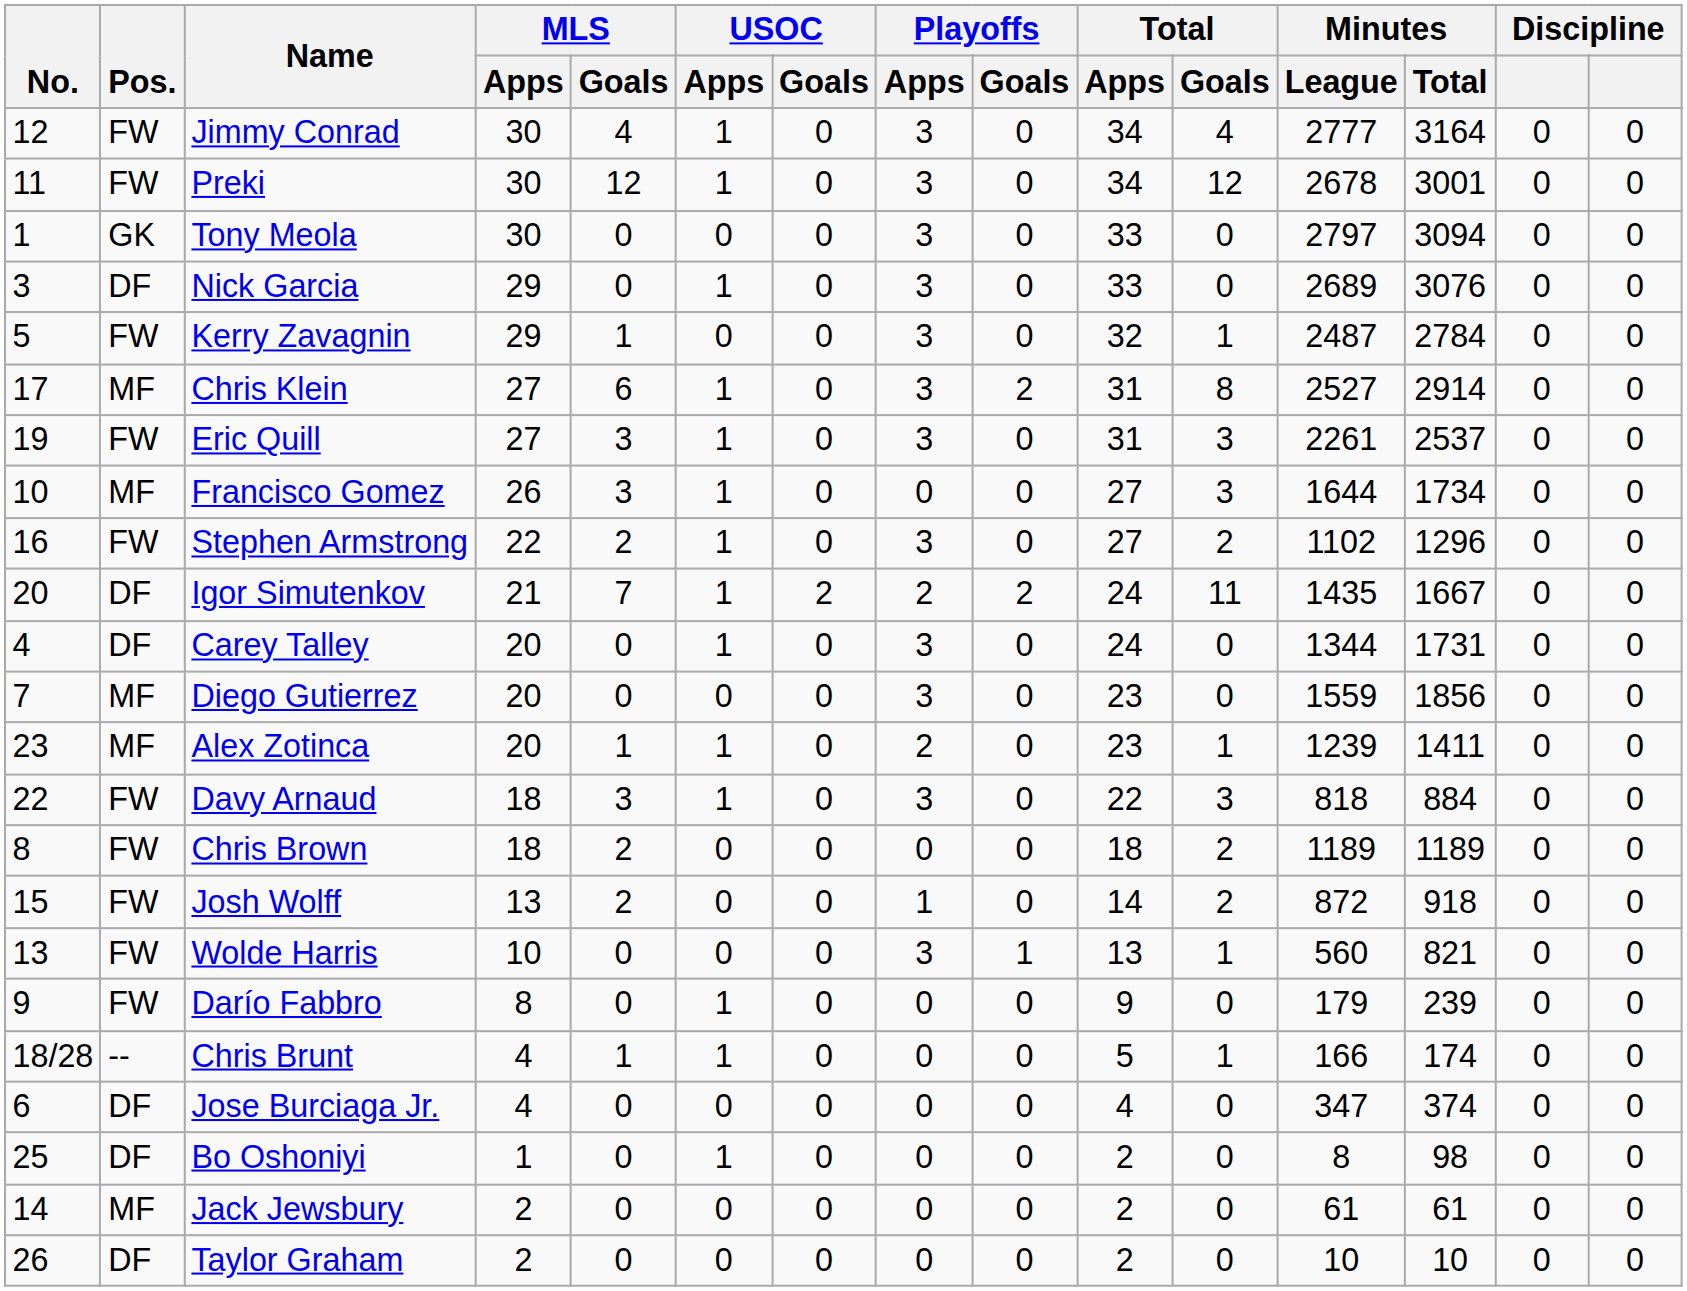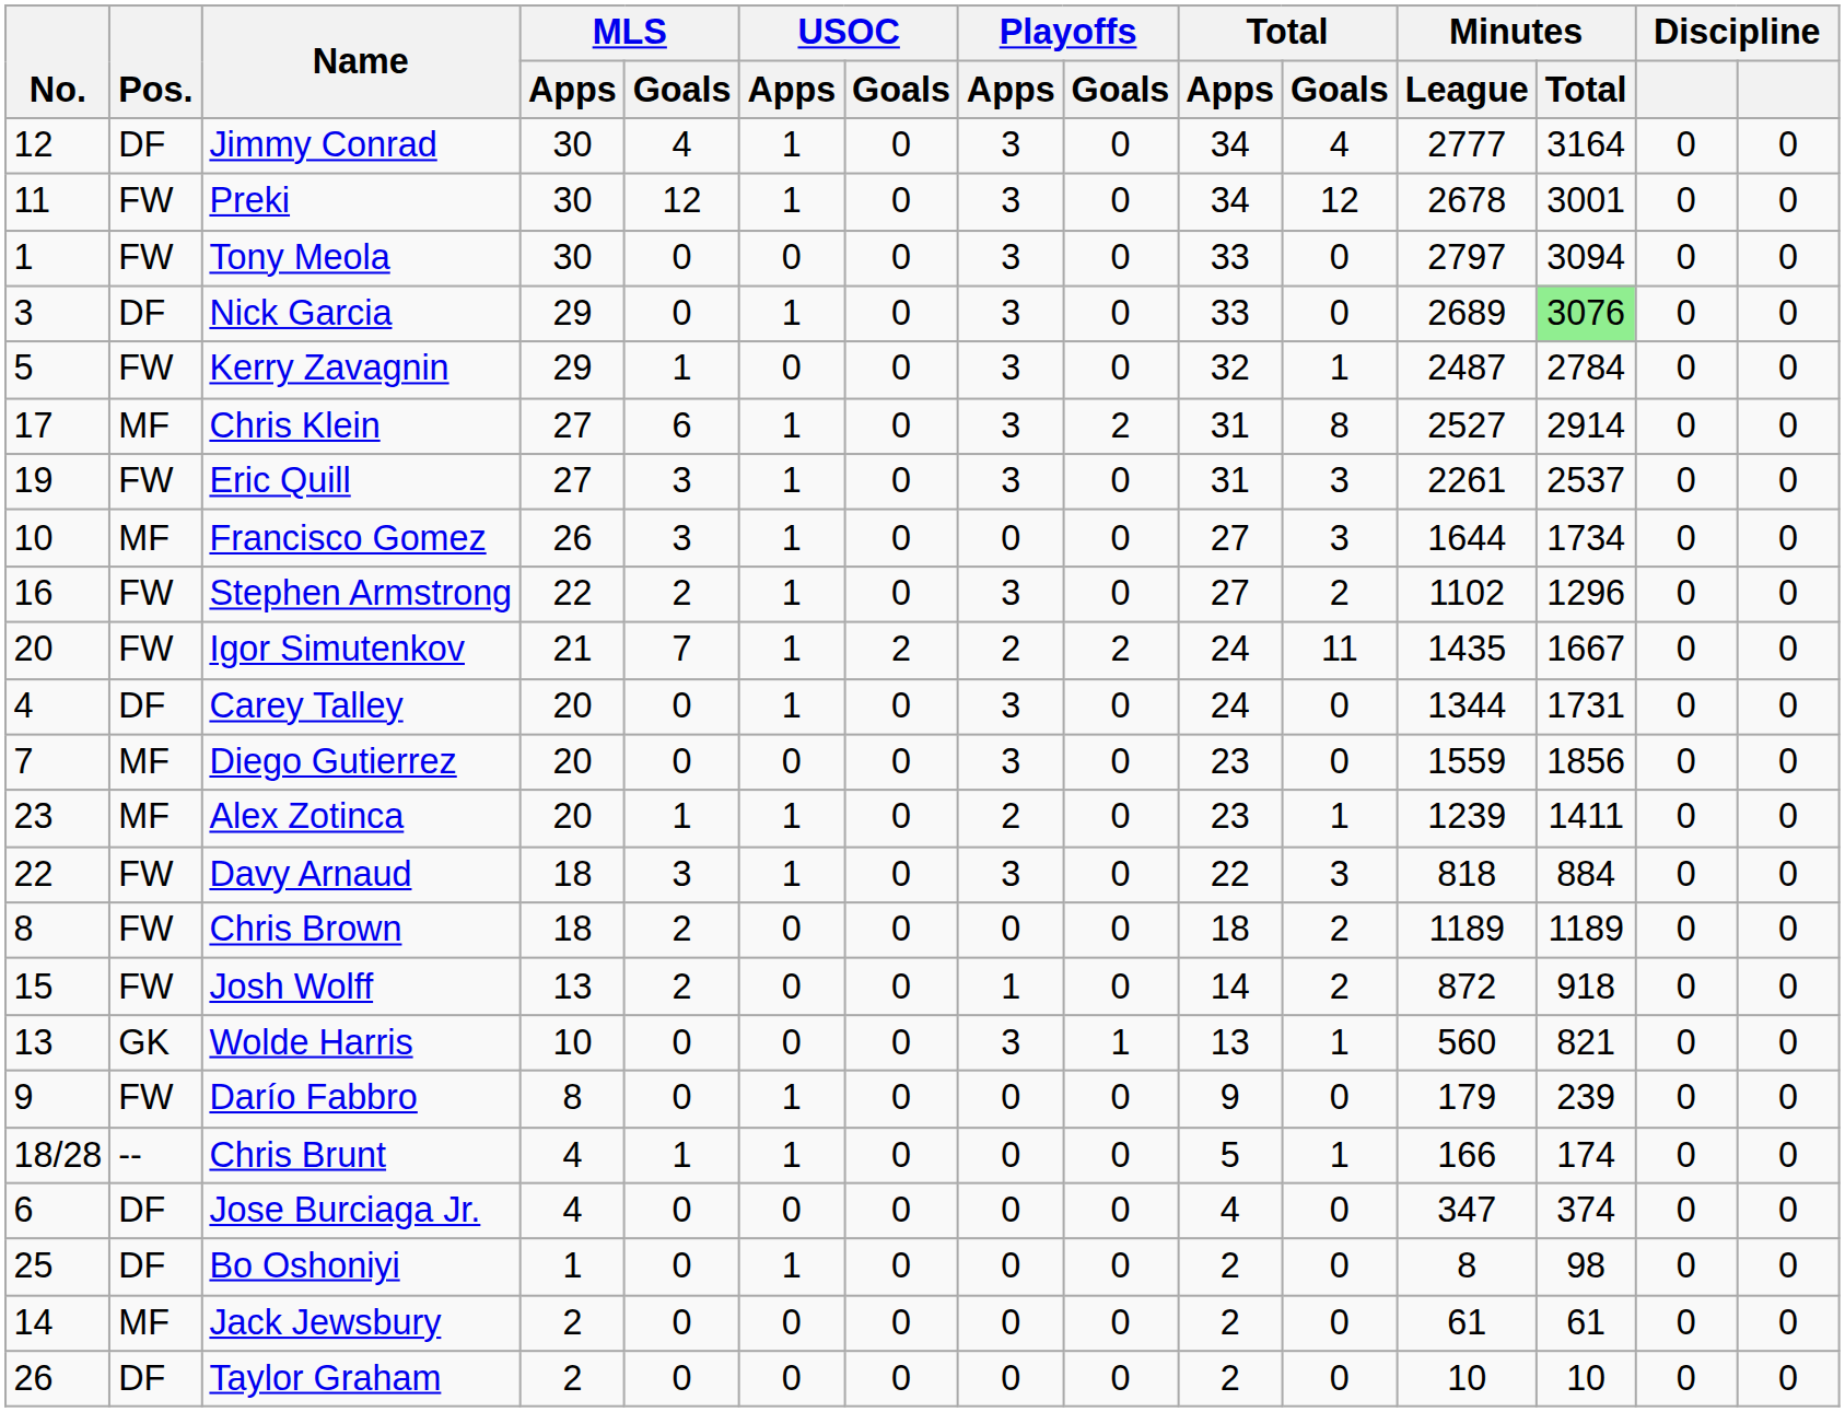Jimmy Conrad | Pos.: FW -> DF
Tony Meola | Pos.: GK -> FW
Nick Garcia | Minutes / Total: no background -> lightgreen background
Igor Simutenkov | Pos.: DF -> FW
Wolde Harris | Pos.: FW -> GK
